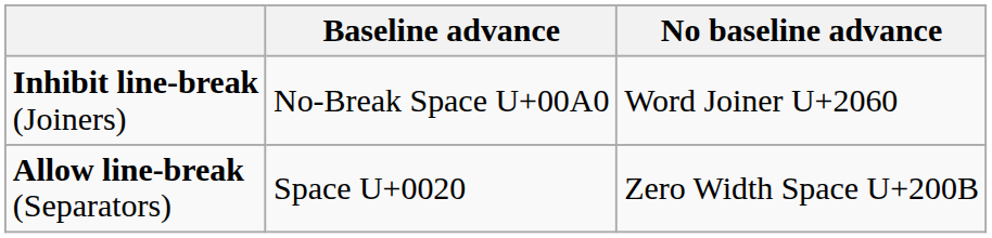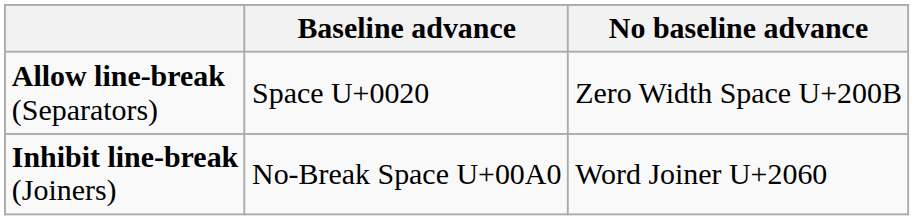rows swapped: Allow line-break (Separators) <-> Inhibit line-break (Joiners)
